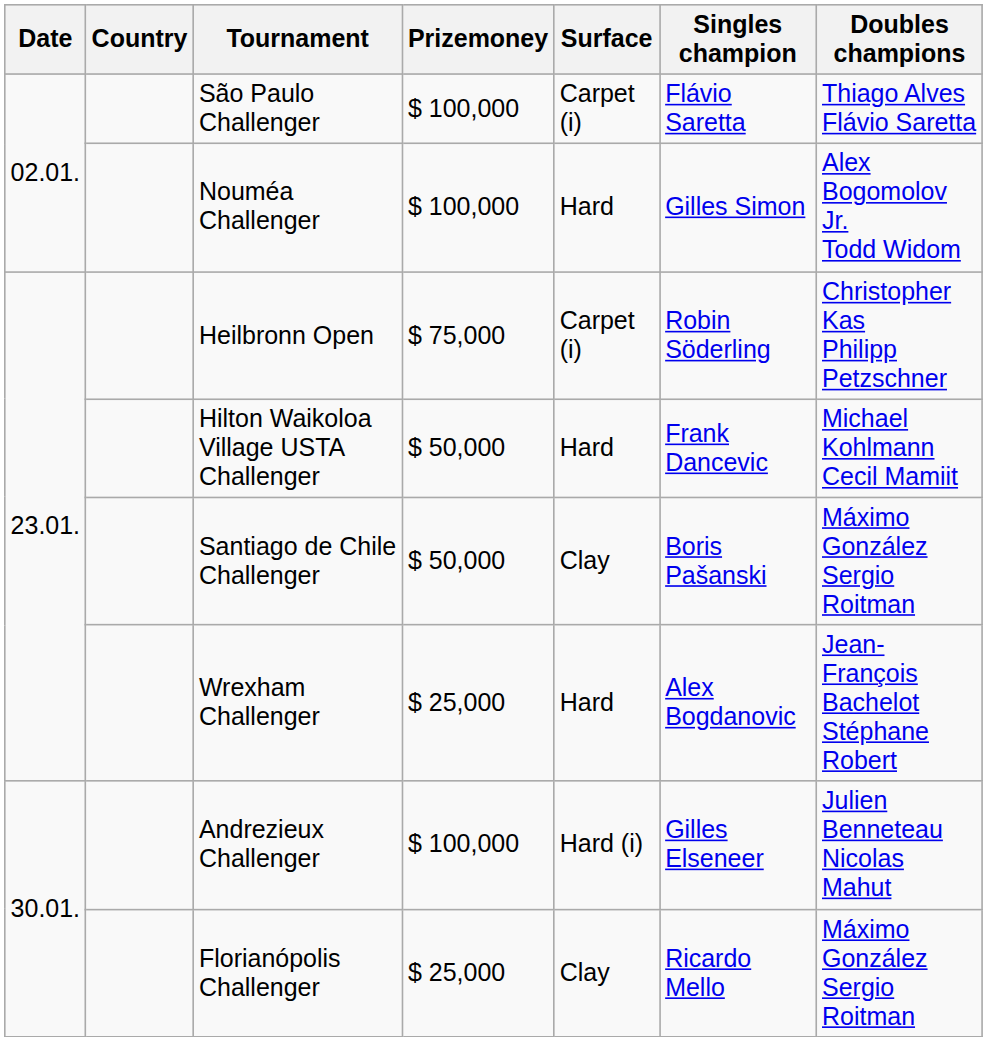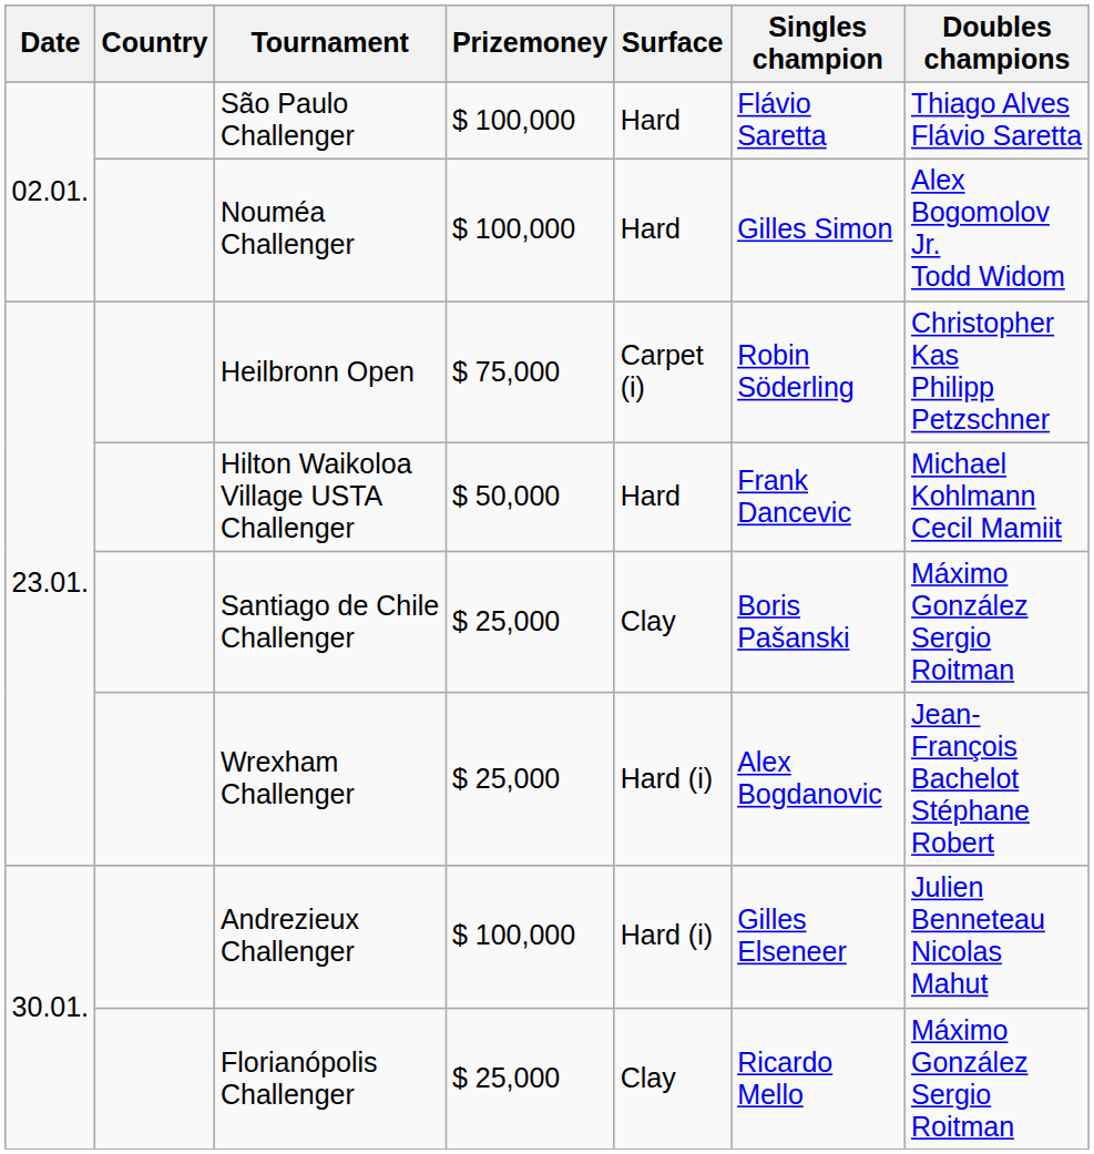São Paulo Challenger | Surface: Carpet (i) -> Hard
Santiago de Chile Challenger | Prizemoney: $ 50,000 -> $ 25,000
Wrexham Challenger | Surface: Hard -> Hard (i)
